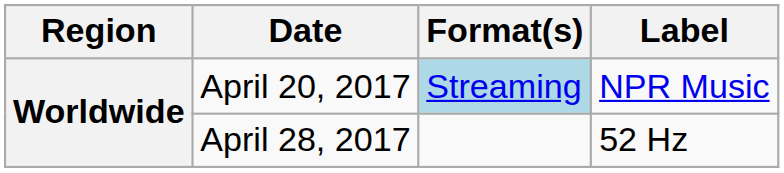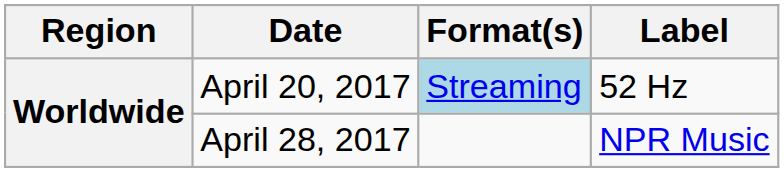April 20, 2017 | Label: NPR Music -> 52 Hz
April 28, 2017 | Label: 52 Hz -> NPR Music
